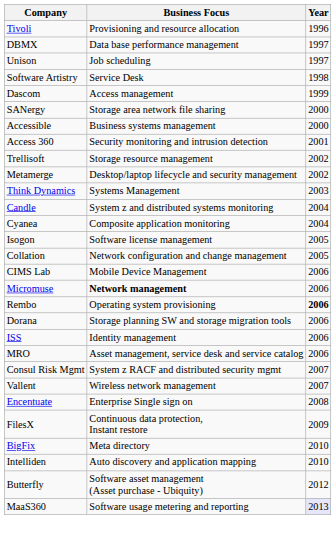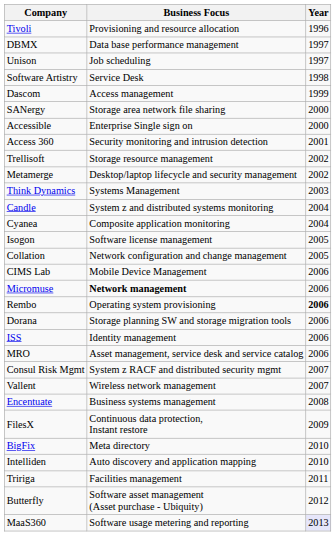Accessible | Business Focus: Business systems management -> Enterprise Single sign on
Encentuate | Business Focus: Enterprise Single sign on -> Business systems management
+ row: Tririga | Facilities management | 2011
